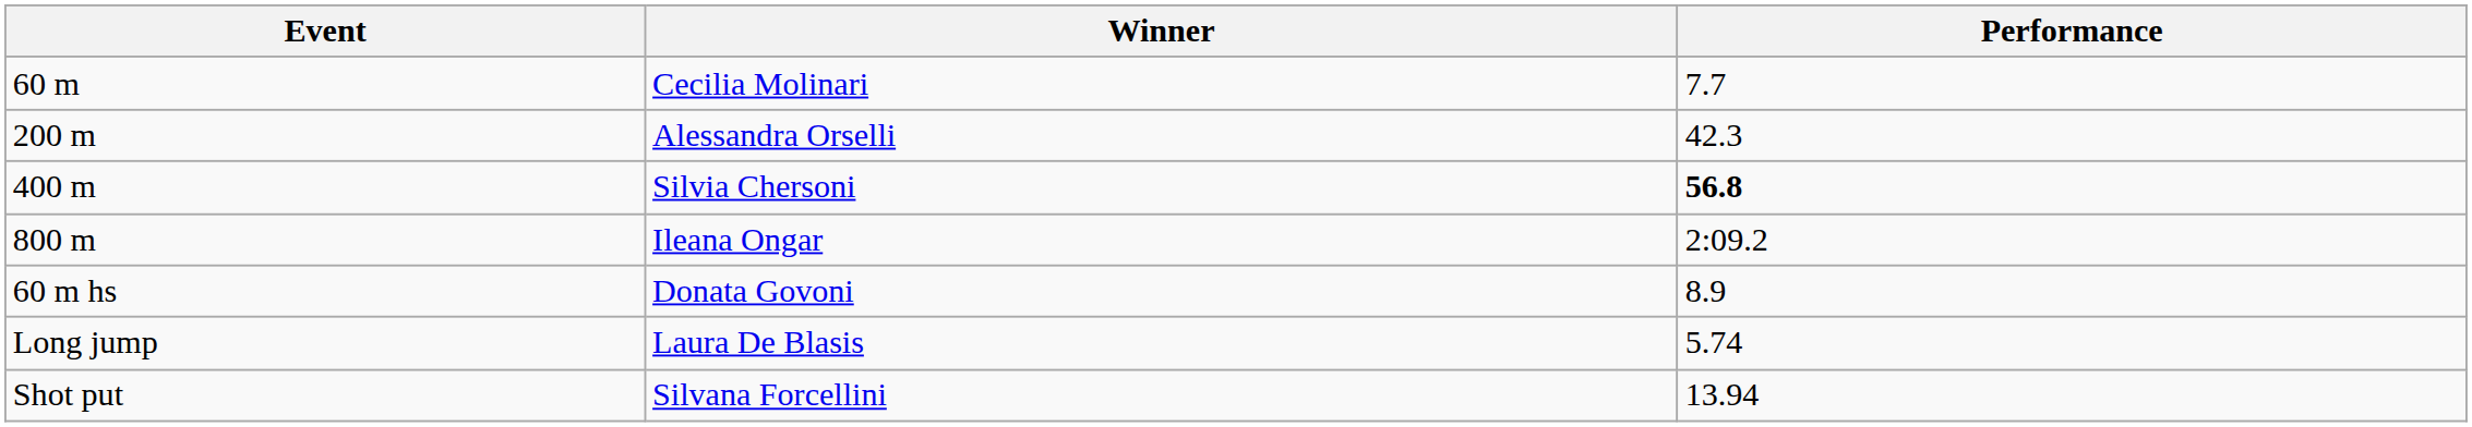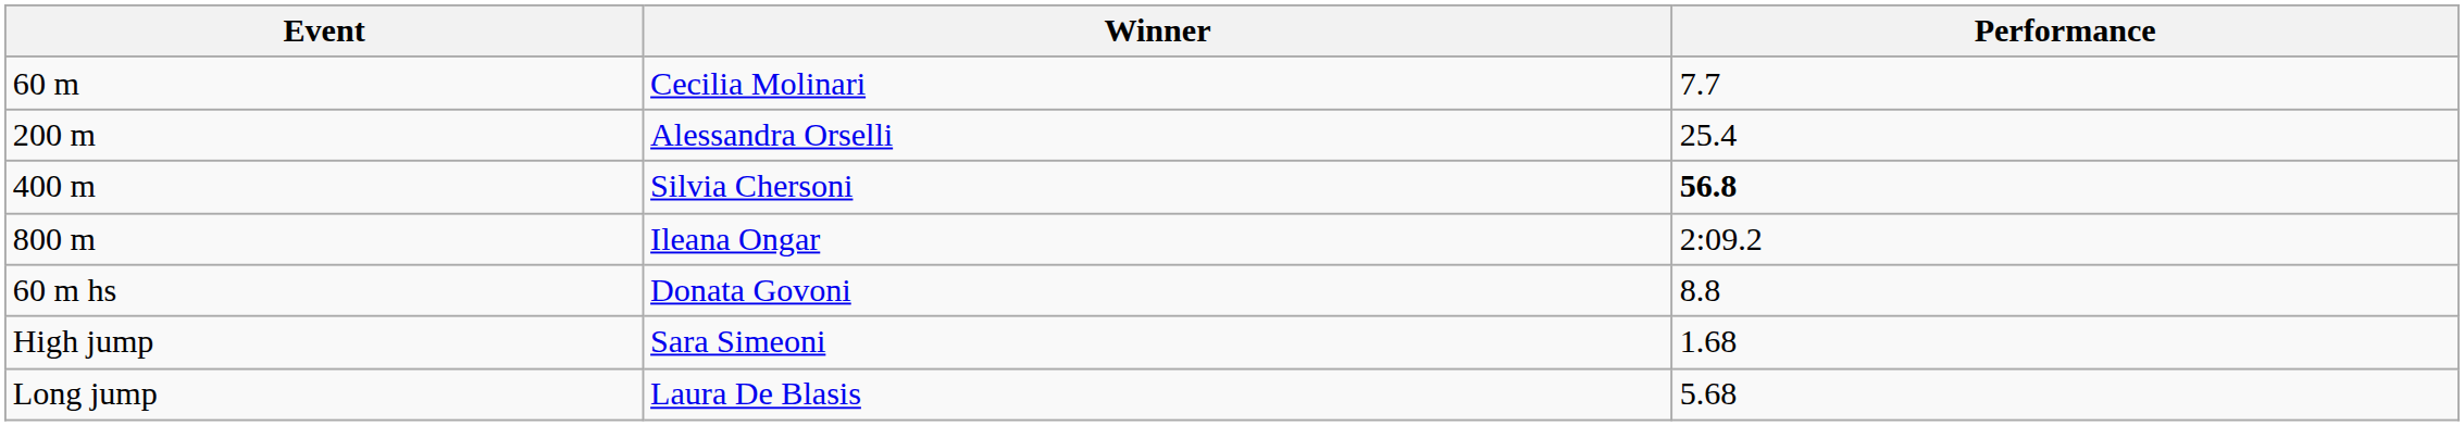200 m | Performance: 42.3 -> 25.4
60 m hs | Performance: 8.9 -> 8.8
+ row: High jump | Sara Simeoni | 1.68
Long jump | Performance: 5.74 -> 5.68
- row: Shot put | Silvana Forcellini | 13.94
